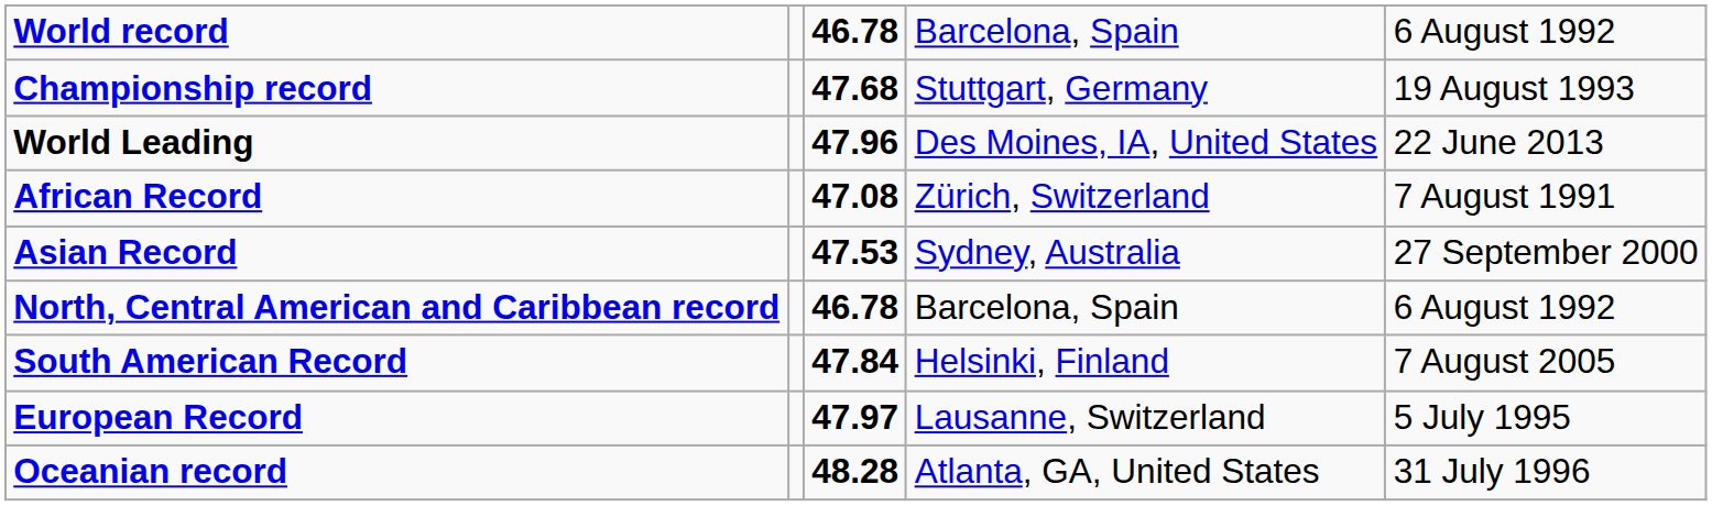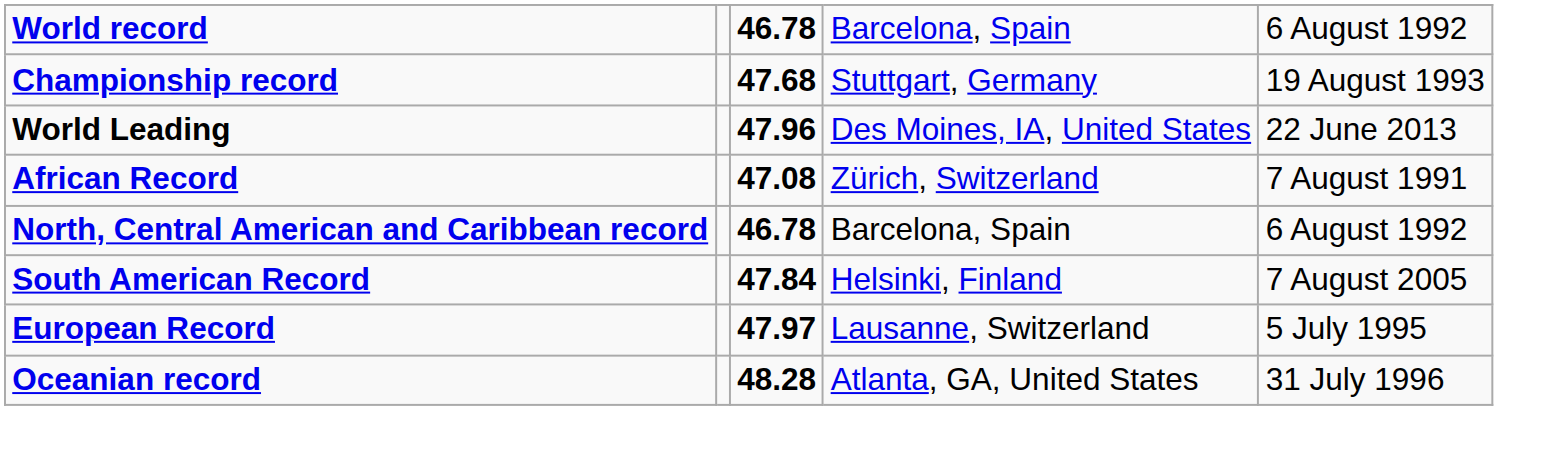- row: Asian Record | 47.53 | Sydney, Australia | 27 September 2000
